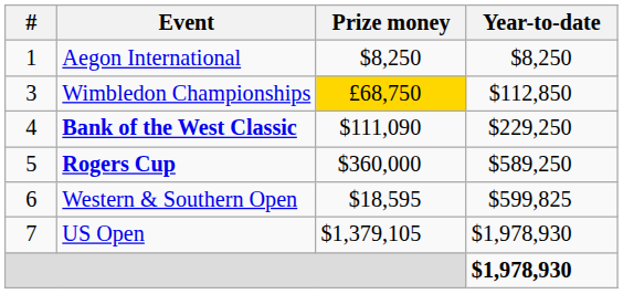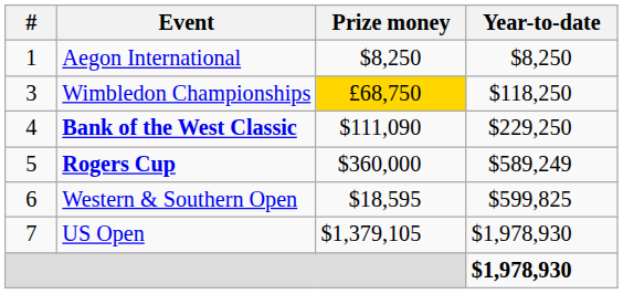Wimbledon Championships | Year-to-date: $112,850 -> $118,250
Rogers Cup | Year-to-date: $589,250 -> $589,249
